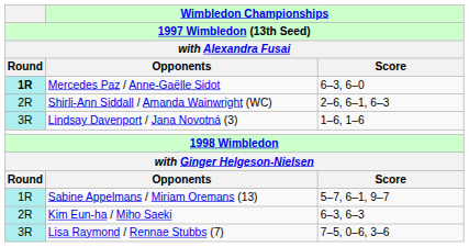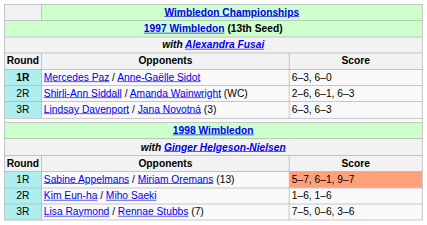Lindsay Davenport / Jana Novotná (3) | Wimbledon Championships / Score: 1–6, 1–6 -> 6–3, 6–3
Sabine Appelmans / Miriam Oremans (13) | Wimbledon Championships / Score: no background -> lightsalmon background
Kim Eun-ha / Miho Saeki | Wimbledon Championships / Score: 6–3, 6–3 -> 1–6, 1–6
